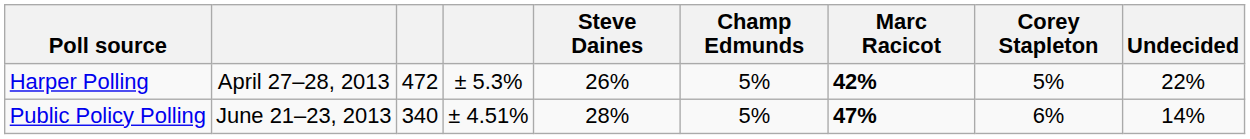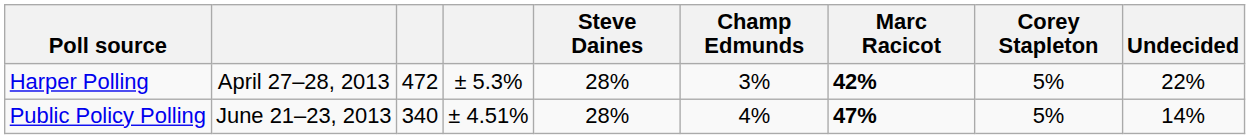Harper Polling | Steve Daines: 26% -> 28%
Harper Polling | Champ Edmunds: 5% -> 3%
Public Policy Polling | Champ Edmunds: 5% -> 4%
Public Policy Polling | Corey Stapleton: 6% -> 5%
